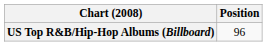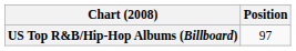US Top R&B/Hip-Hop Albums (Billboard) | Position: 96 -> 97
